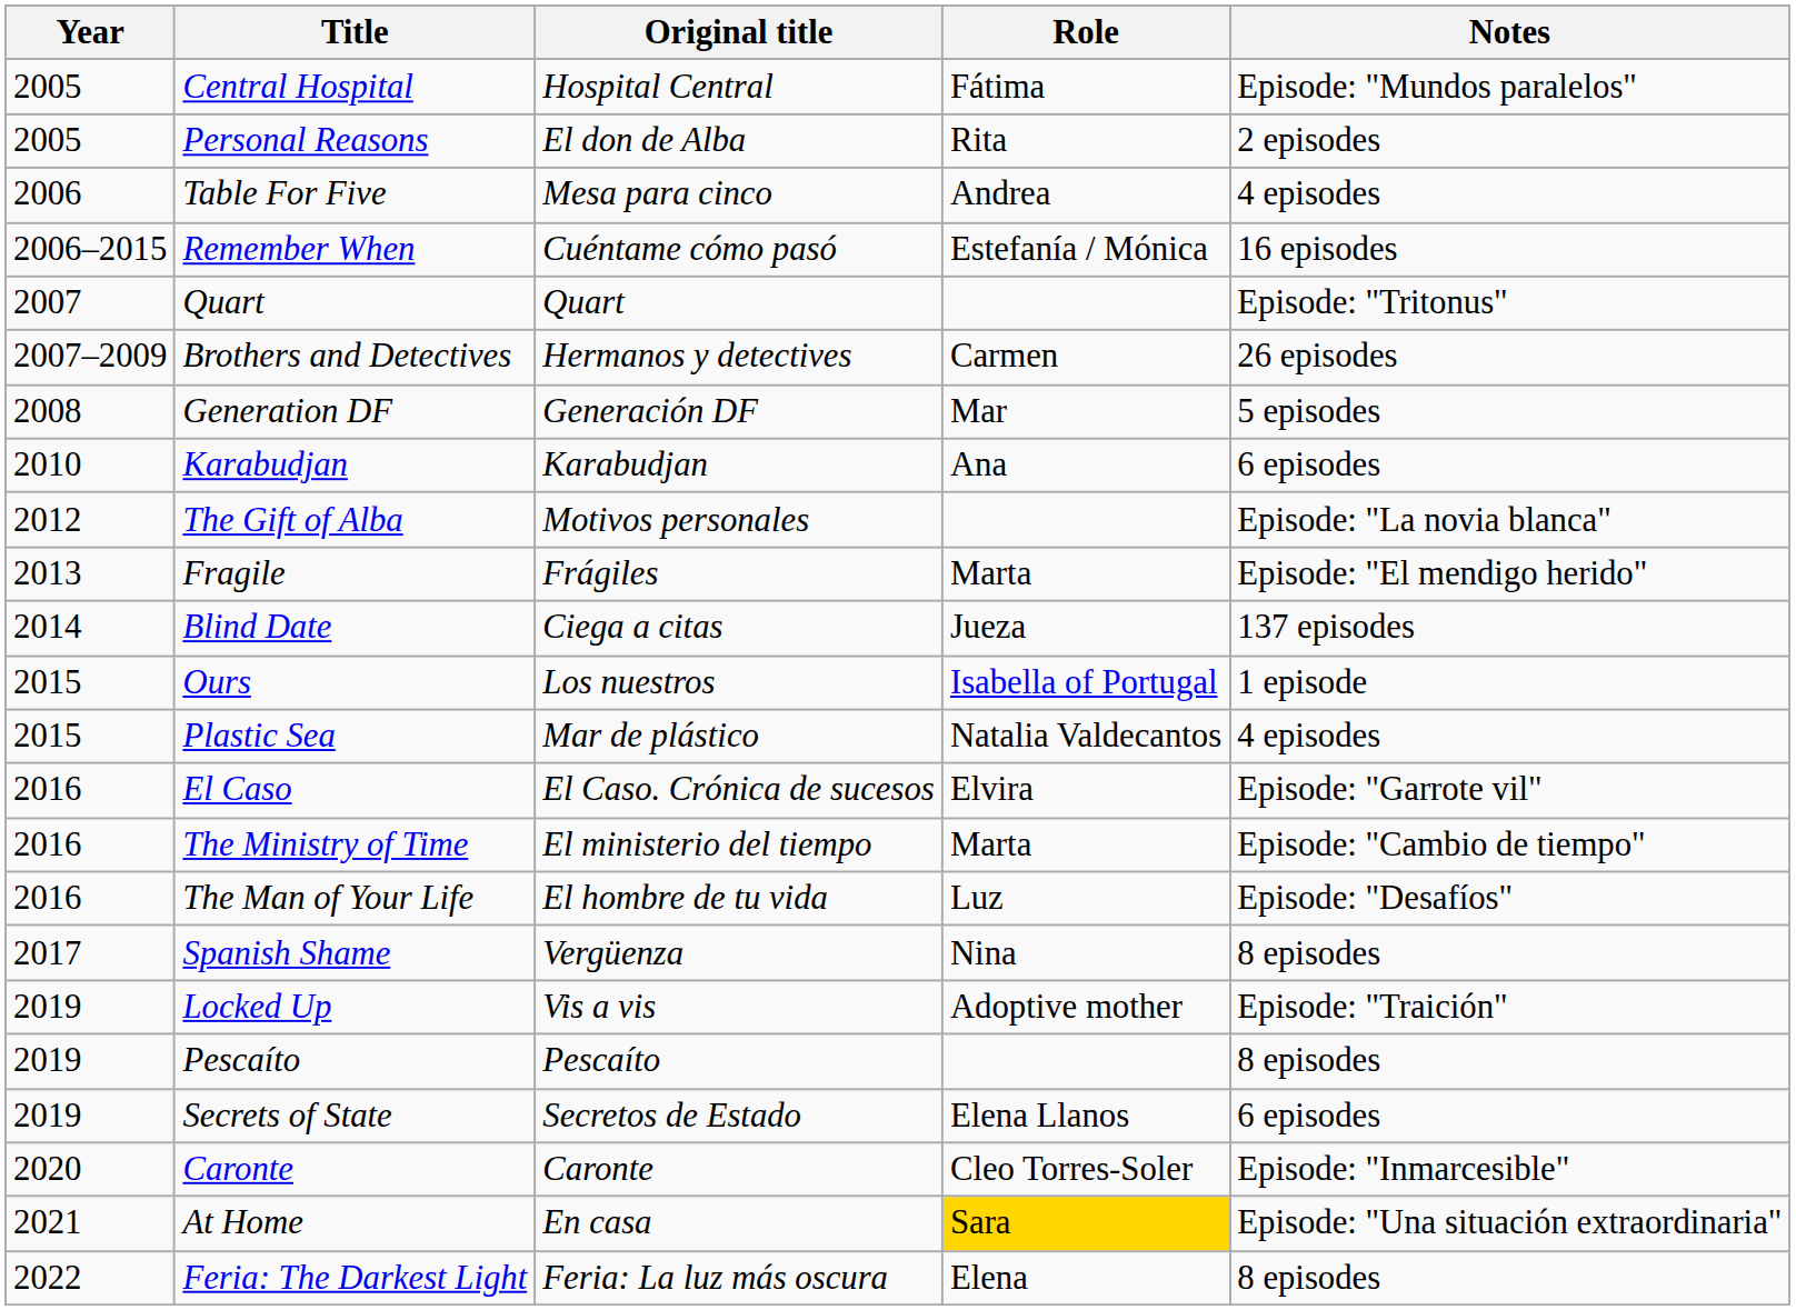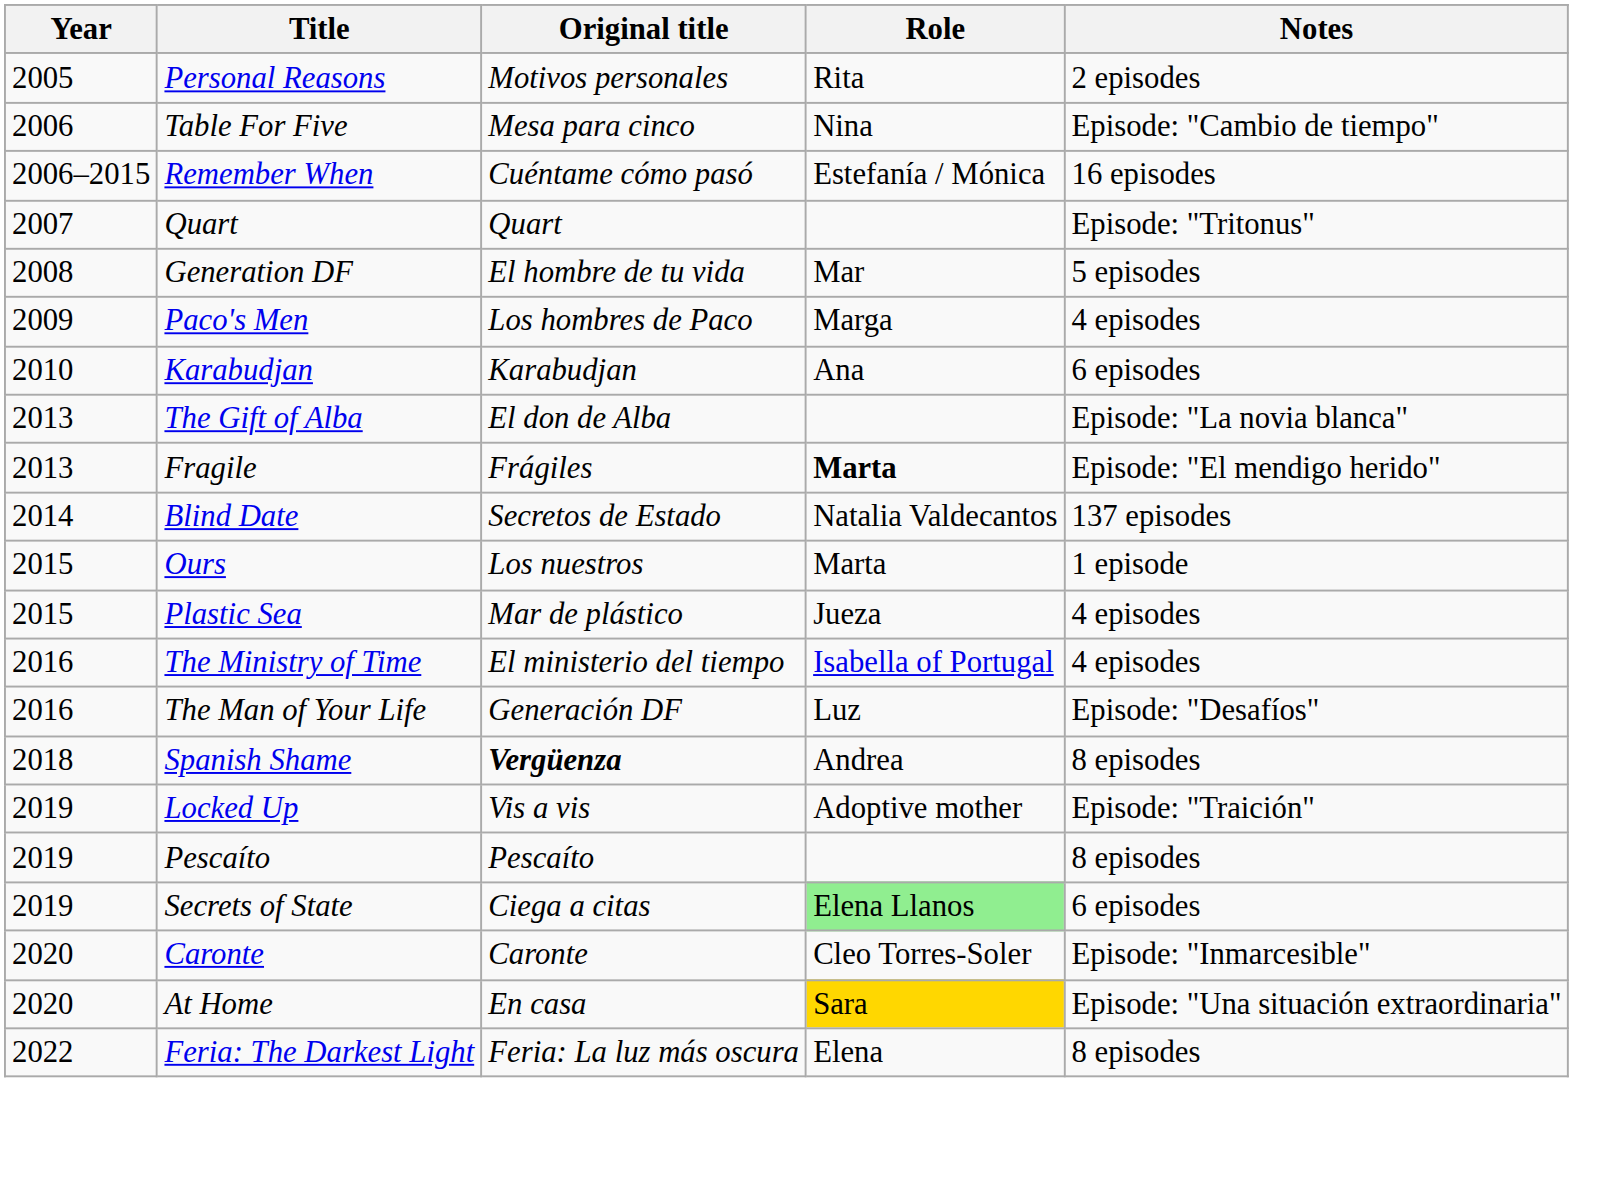- row: 2005 | Central Hospital | Hospital Central | Fátima | Episode: "Mundos paralelos"
Personal Reasons | Original title: El don de Alba -> Motivos personales
Table For Five | Role: Andrea -> Nina
Table For Five | Notes: 4 episodes -> Episode: "Cambio de tiempo"
- row: 2007–2009 | Brothers and Detectives | Hermanos y detectives | Carmen | 26 episodes
Generation DF | Original title: Generación DF -> El hombre de tu vida
+ row: 2009 | Paco's Men | Los hombres de Paco | Marga | 4 episodes
The Gift of Alba | Year: 2012 -> 2013
The Gift of Alba | Original title: Motivos personales -> El don de Alba
Fragile | Role: normal -> bold
Blind Date | Original title: Ciega a citas -> Secretos de Estado
Blind Date | Role: Jueza -> Natalia Valdecantos
Ours | Role: Isabella of Portugal -> Marta
Plastic Sea | Role: Natalia Valdecantos -> Jueza
- row: 2016 | El Caso | El Caso. Crónica de sucesos | Elvira | Episode: "Garrote vil"
The Ministry of Time | Role: Marta -> Isabella of Portugal
The Ministry of Time | Notes: Episode: "Cambio de tiempo" -> 4 episodes
The Man of Your Life | Original title: El hombre de tu vida -> Generación DF
Spanish Shame | Year: 2017 -> 2018
Spanish Shame | Original title: normal -> bold
Spanish Shame | Role: Nina -> Andrea
Secrets of State | Original title: Secretos de Estado -> Ciega a citas
Secrets of State | Role: no background -> lightgreen background
At Home | Year: 2021 -> 2020
